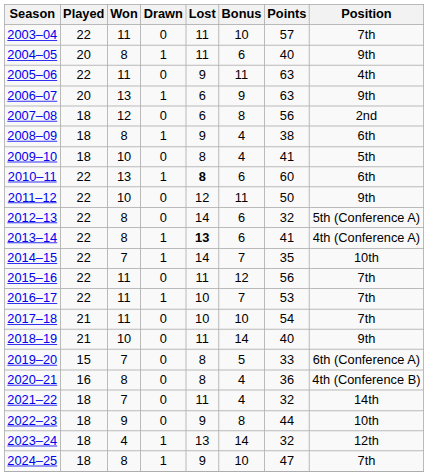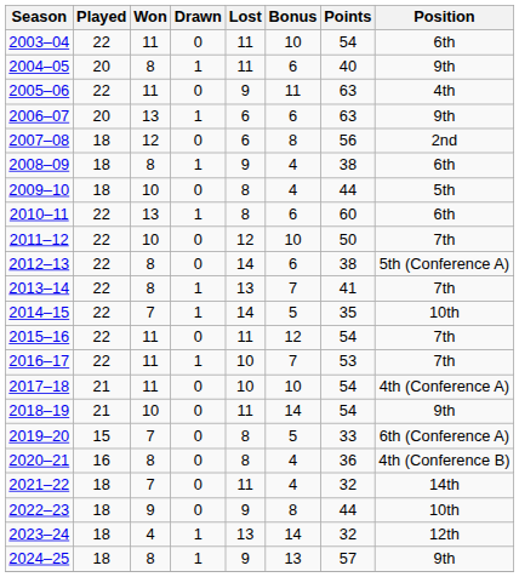2003–04 | Points: 57 -> 54
2003–04 | Position: 7th -> 6th
2006–07 | Bonus: 9 -> 6
2009–10 | Points: 41 -> 44
2010–11 | Lost: bold -> normal
2011–12 | Bonus: 11 -> 10
2011–12 | Position: 9th -> 7th
2012–13 | Points: 32 -> 38
2013–14 | Lost: bold -> normal
2013–14 | Bonus: 6 -> 7
2013–14 | Position: 4th (Conference A) -> 7th
2014–15 | Bonus: 7 -> 5
2015–16 | Points: 56 -> 54
2017–18 | Position: 7th -> 4th (Conference A)
2018–19 | Points: 40 -> 54
2024–25 | Bonus: 10 -> 13
2024–25 | Points: 47 -> 57
2024–25 | Position: 7th -> 9th
